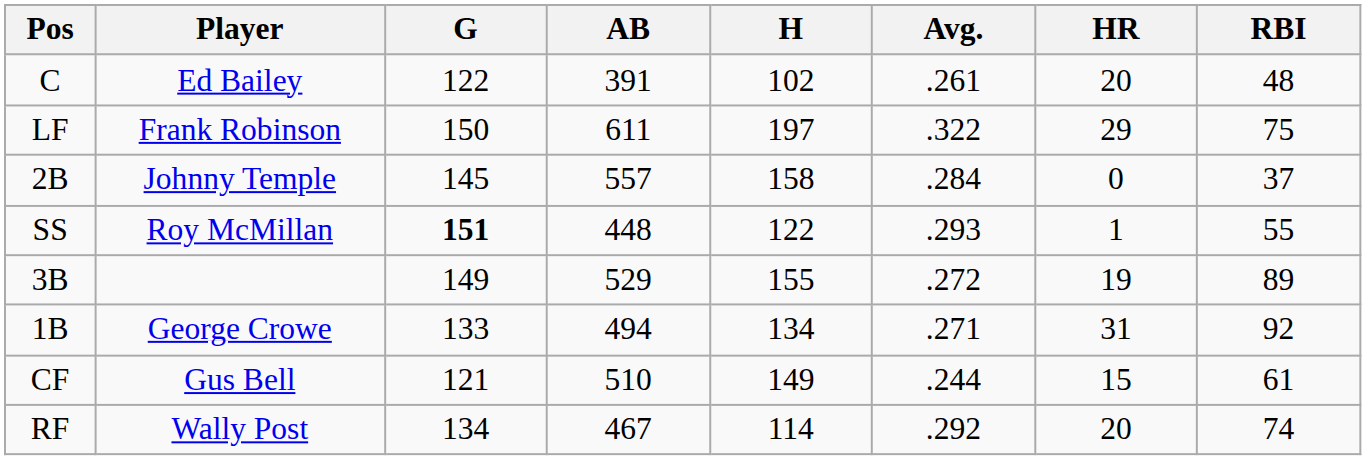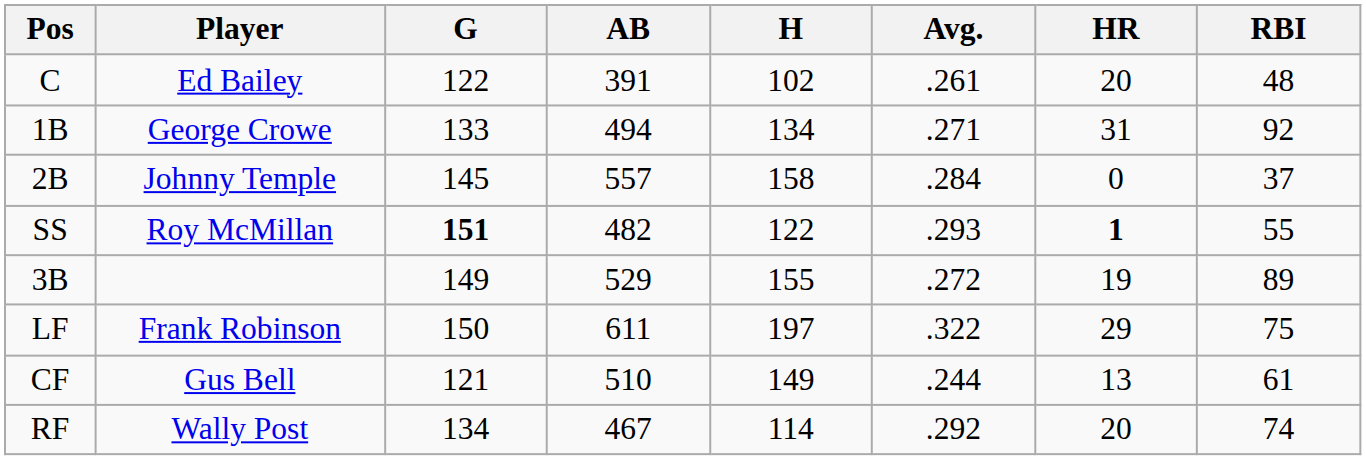rows swapped: 1B <-> LF
SS | AB: 448 -> 482
SS | HR: normal -> bold
CF | HR: 15 -> 13
